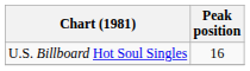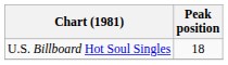U.S. Billboard Hot Soul Singles | Peak position: 16 -> 18
